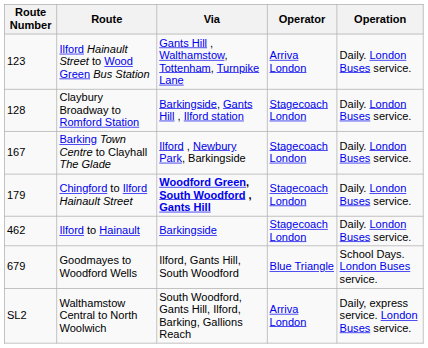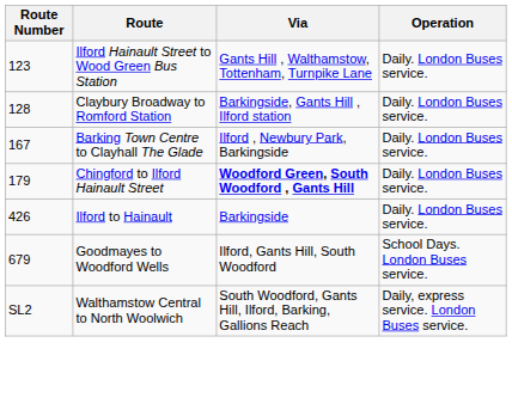- column: Operator | Arriva London | Stagecoach London | Stagecoach London | Stagecoach London | Stagecoach London | Blue Triangle | Arriva London
Ilford to Hainault | Route Number: 462 -> 426
